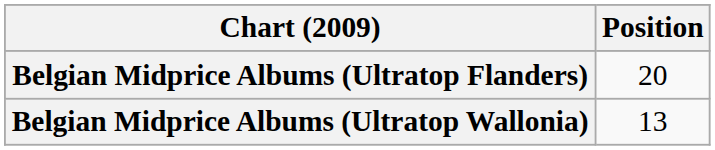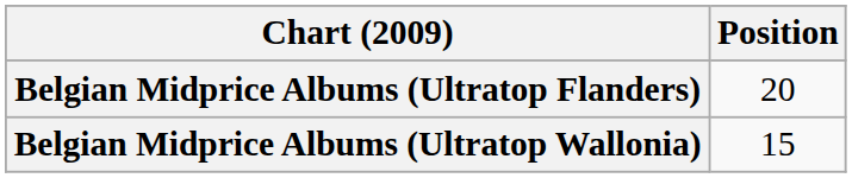Belgian Midprice Albums (Ultratop Wallonia) | Position: 13 -> 15
